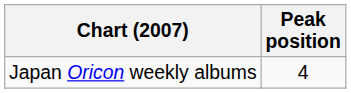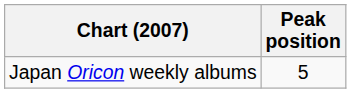Japan Oricon weekly albums | Peak position: 4 -> 5
